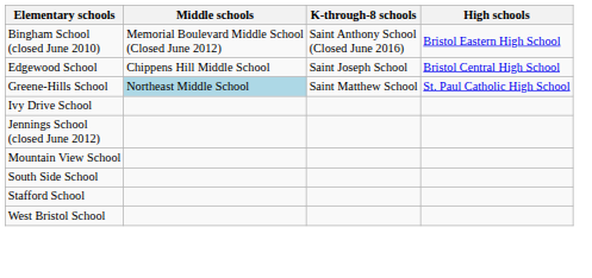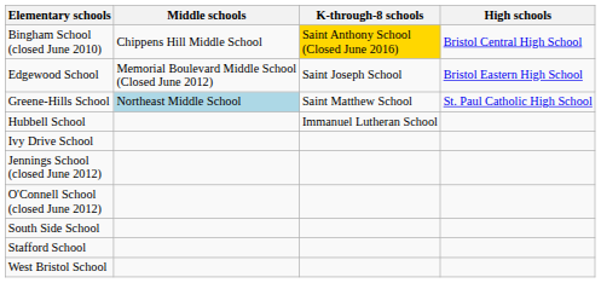Bingham School (closed June 2010) | Middle schools: Memorial Boulevard Middle School (Closed June 2012) -> Chippens Hill Middle School
Bingham School (closed June 2010) | K-through-8 schools: no background -> gold background
Bingham School (closed June 2010) | High schools: Bristol Eastern High School -> Bristol Central High School
Edgewood School | Middle schools: Chippens Hill Middle School -> Memorial Boulevard Middle School (Closed June 2012)
Edgewood School | High schools: Bristol Central High School -> Bristol Eastern High School
+ row: Hubbell School | Immanuel Lutheran School
- row: Mountain View School
+ row: O'Connell School (closed June 2012)
